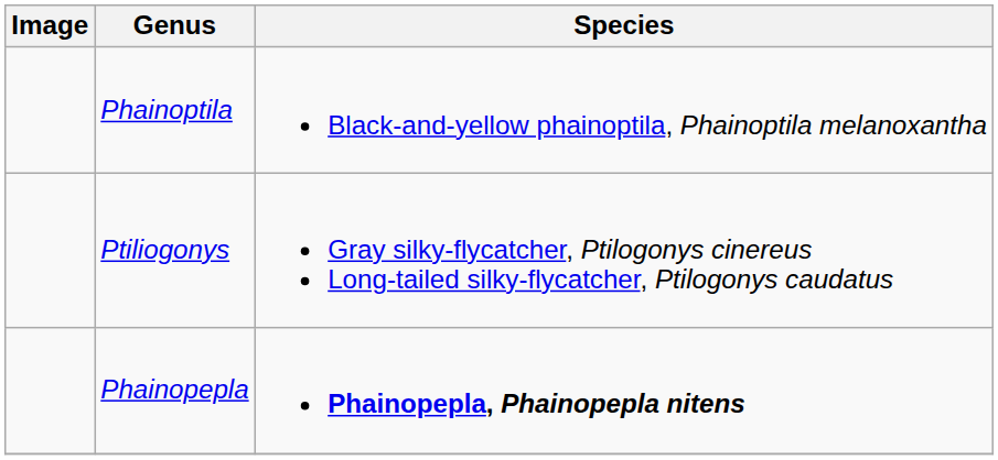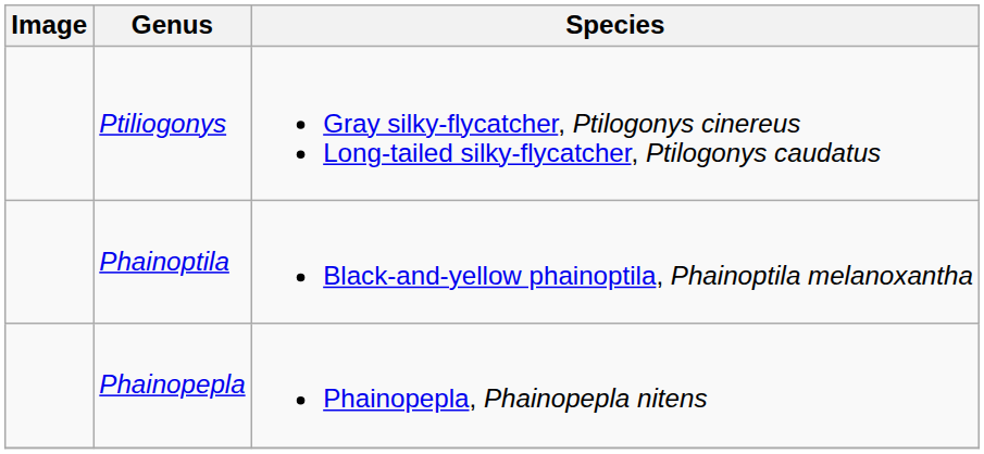rows swapped: Phainoptila <-> Ptiliogonys
Phainopepla | Species: bold -> normal
